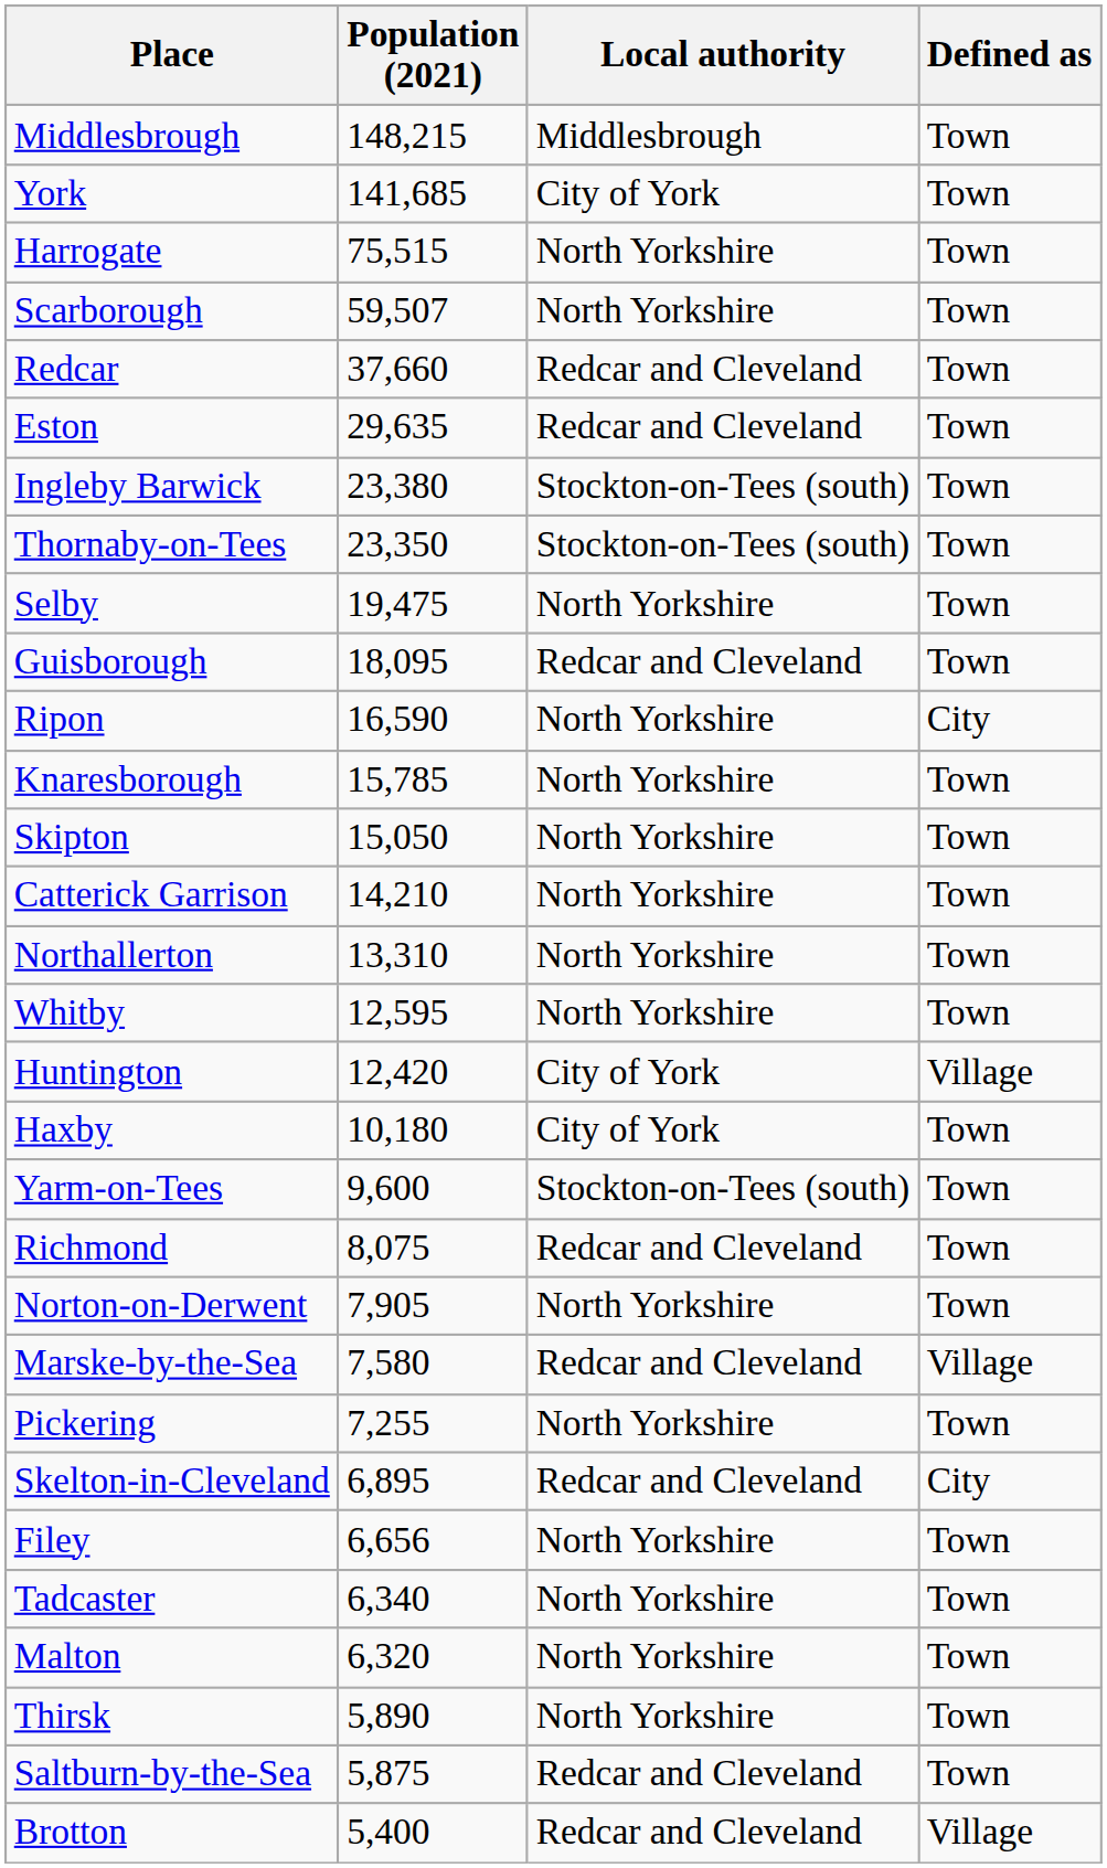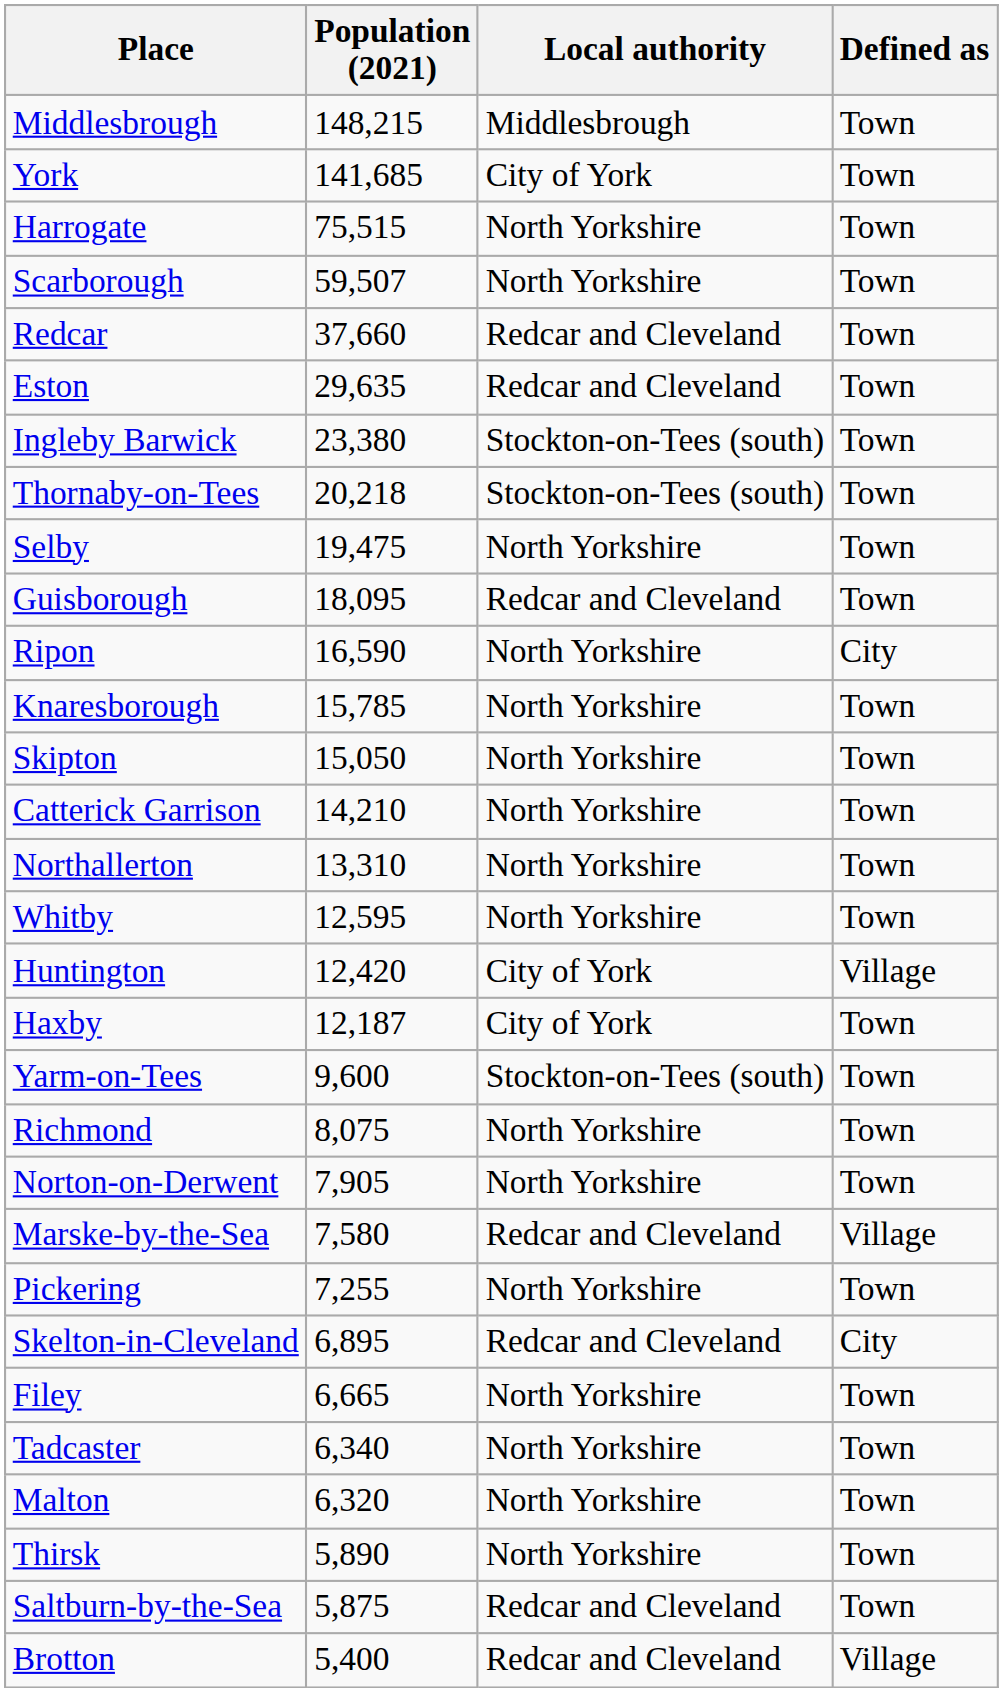Thornaby-on-Tees | Population (2021): 23,350 -> 20,218
Haxby | Population (2021): 10,180 -> 12,187
Richmond | Local authority: Redcar and Cleveland -> North Yorkshire
Filey | Population (2021): 6,656 -> 6,665
